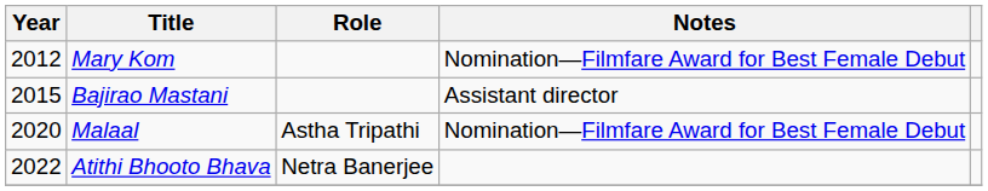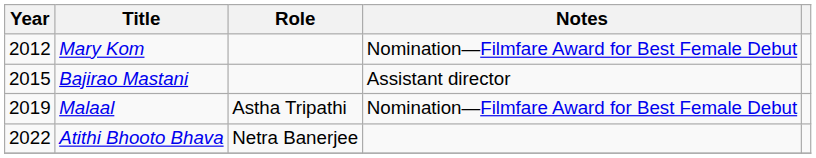Malaal | Year: 2020 -> 2019
